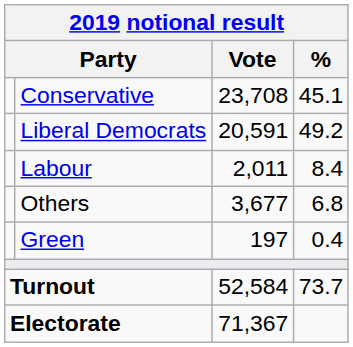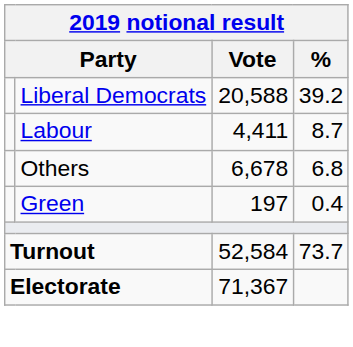- row: Conservative | 23,708 | 45.1
Liberal Democrats | Vote: 20,591 -> 20,588
Liberal Democrats | %: 49.2 -> 39.2
Labour | Vote: 2,011 -> 4,411
Labour | %: 8.4 -> 8.7
Others | Vote: 3,677 -> 6,678
